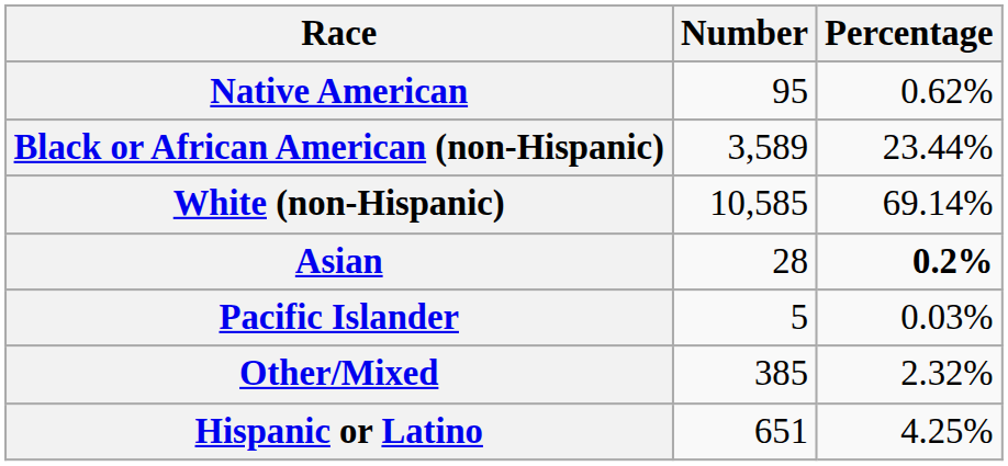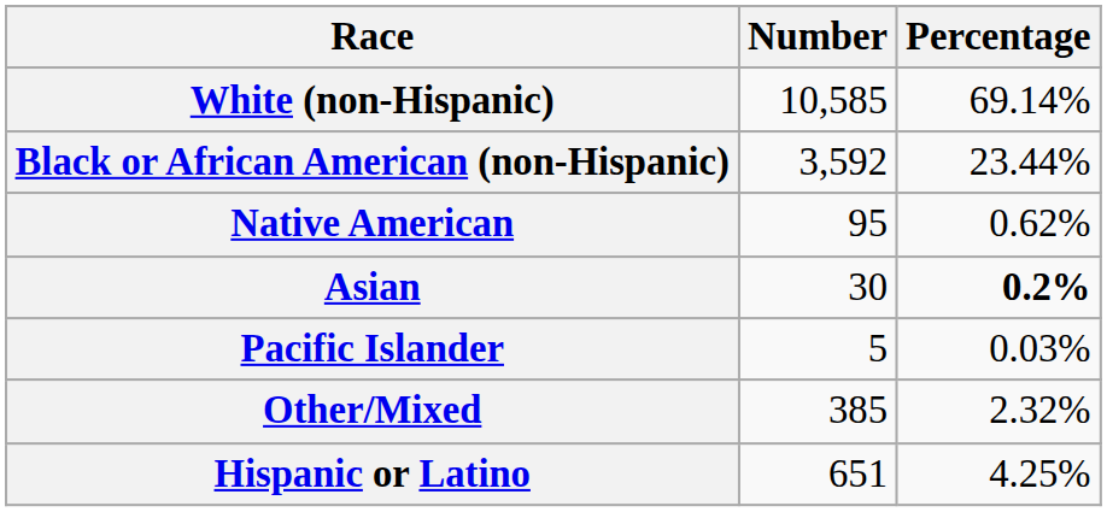rows swapped: White (non-Hispanic) <-> Native American
Black or African American (non-Hispanic) | Number: 3,589 -> 3,592
Asian | Number: 28 -> 30
